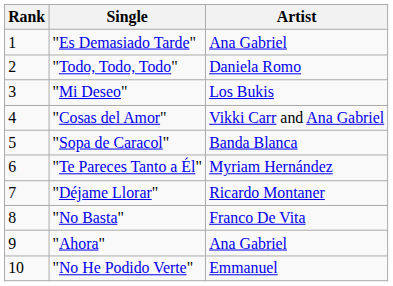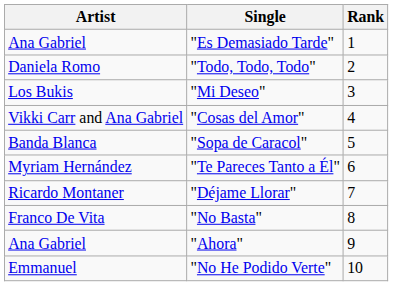columns swapped: Rank <-> Artist
